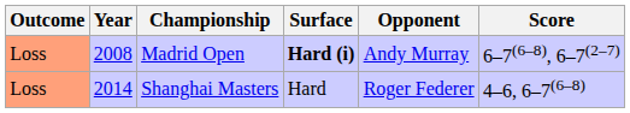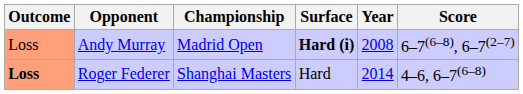columns swapped: Year <-> Opponent
Shanghai Masters | Outcome: normal -> bold
